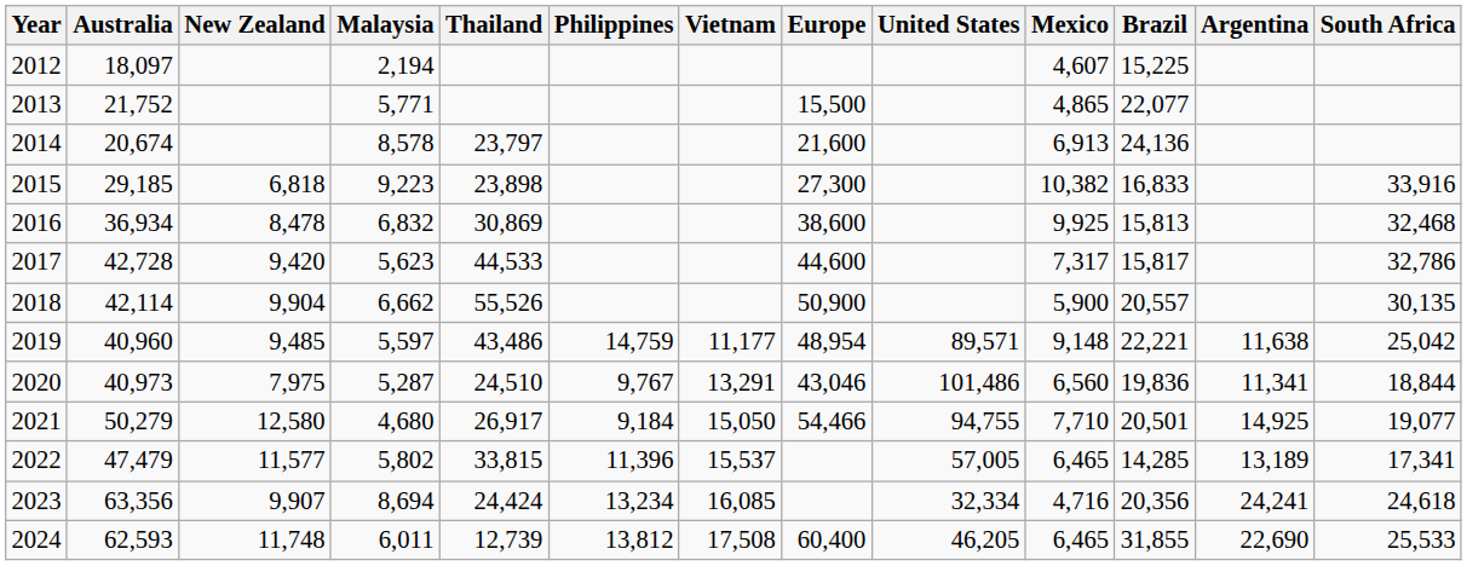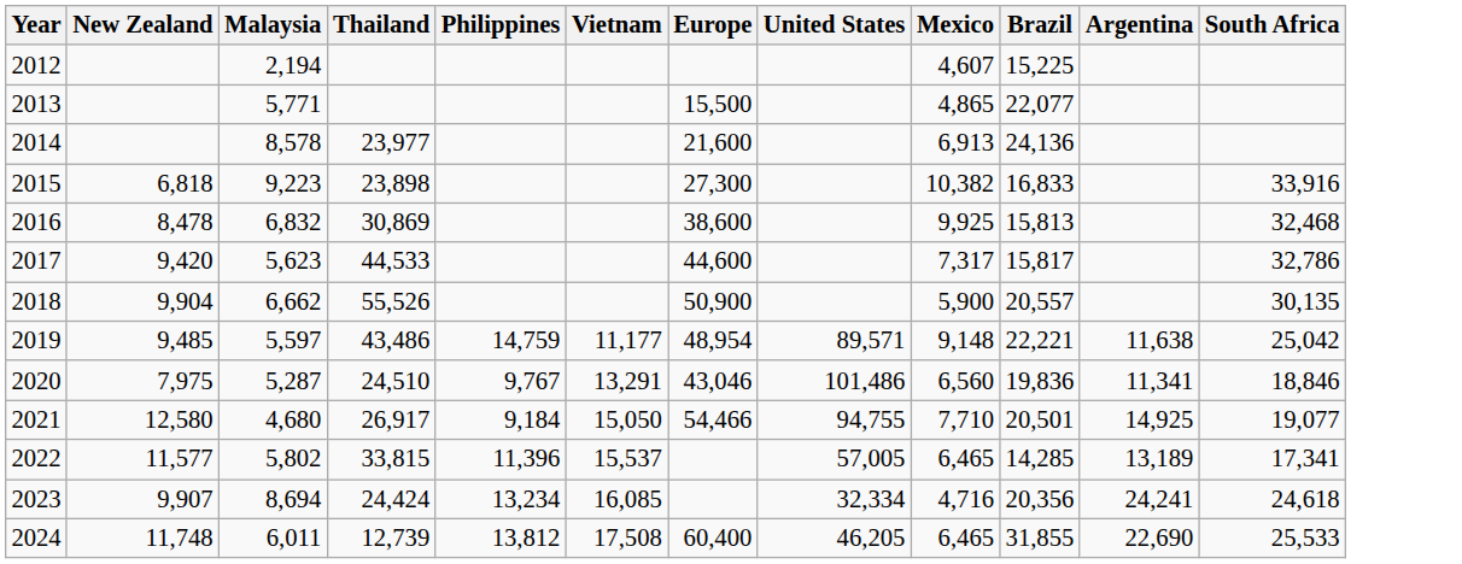- column: Australia | 18,097 | 21,752 | 20,674 | 29,185 | 36,934 | 42,728 | 42,114 | 40,960 | 40,973 | 50,279 | 47,479 | 63,356 | 62,593
2014 | Thailand: 23,797 -> 23,977
2020 | South Africa: 18,844 -> 18,846
